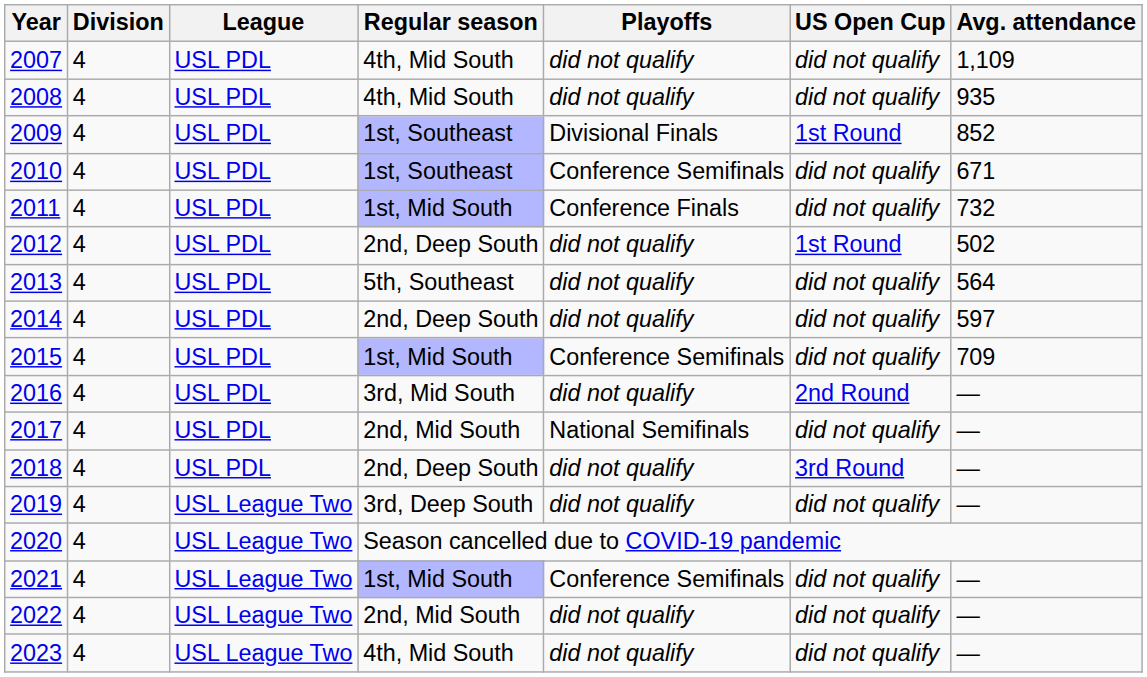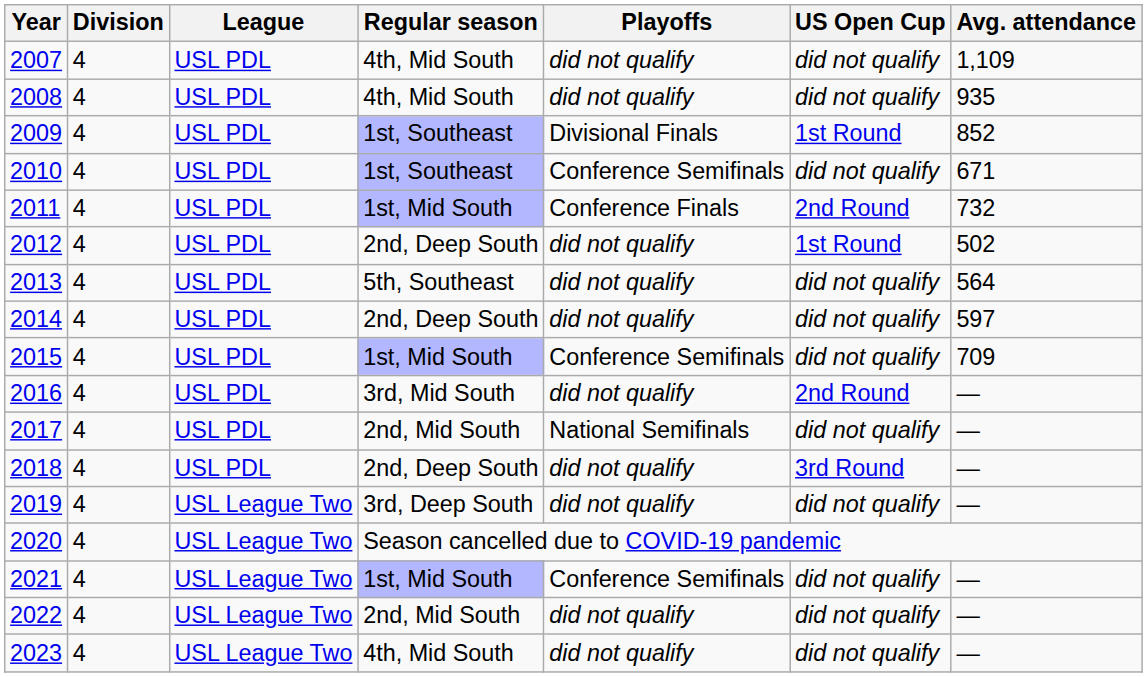2011 | US Open Cup: did not qualify -> 2nd Round
